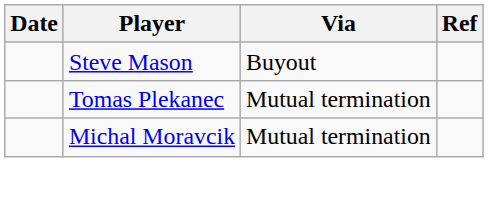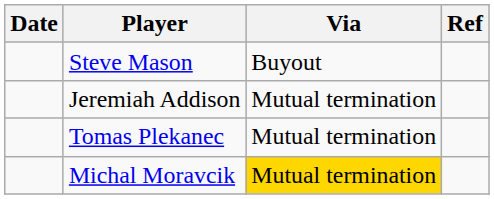+ row: Jeremiah Addison | Mutual termination
Michal Moravcik | Via: no background -> gold background
